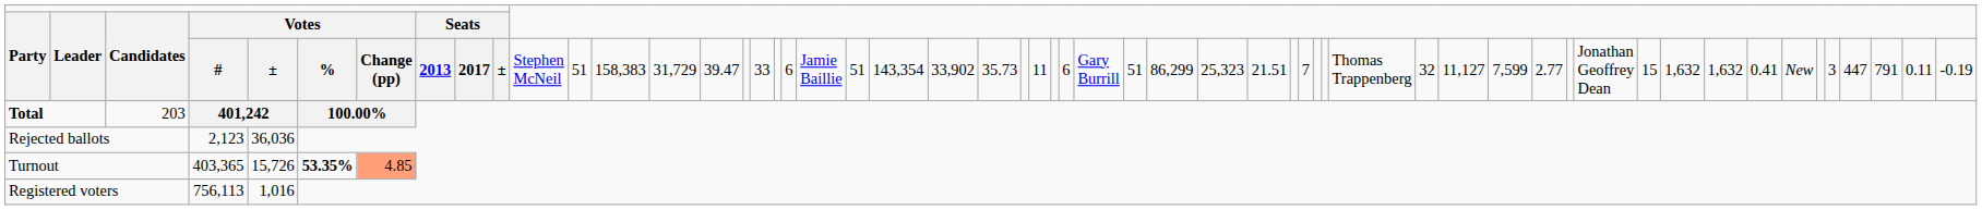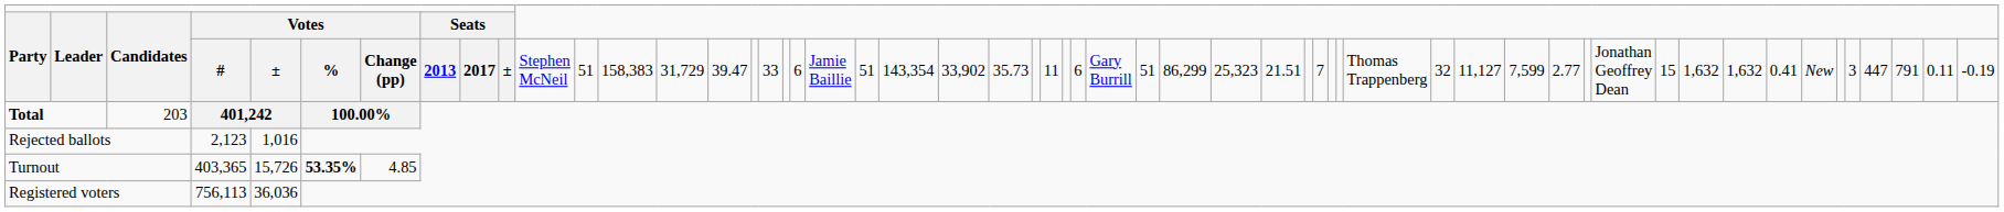Rejected ballots | column 6: 36,036 -> 1,016
Turnout | column 8: lightsalmon background -> no background
Registered voters | column 6: 1,016 -> 36,036
